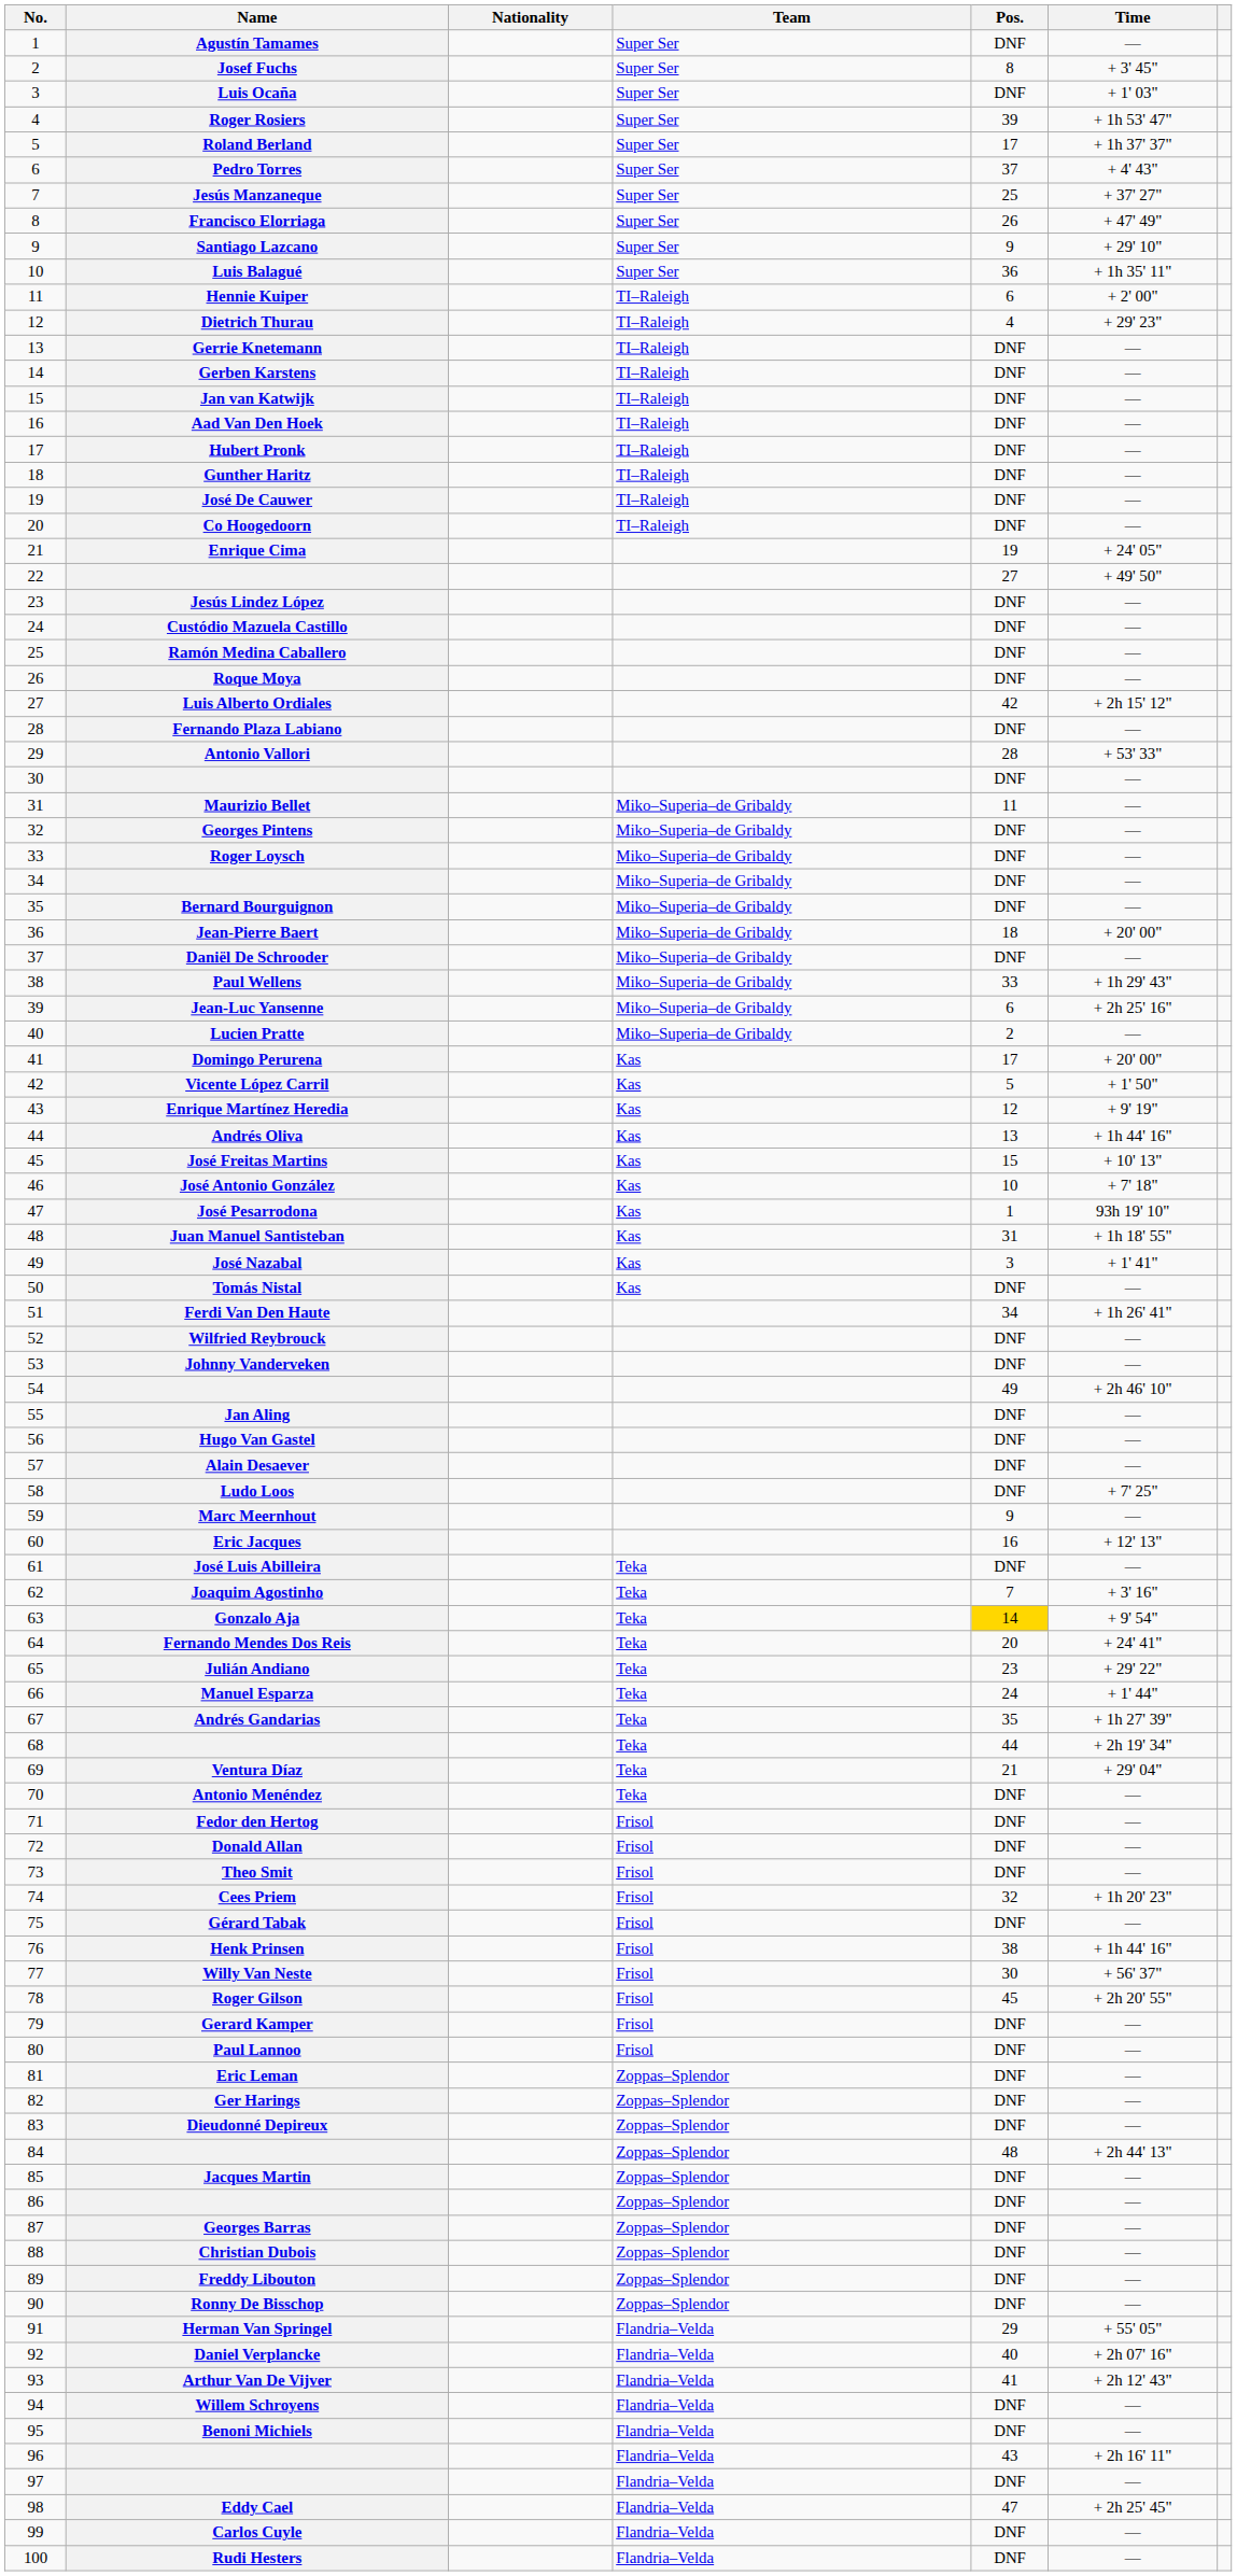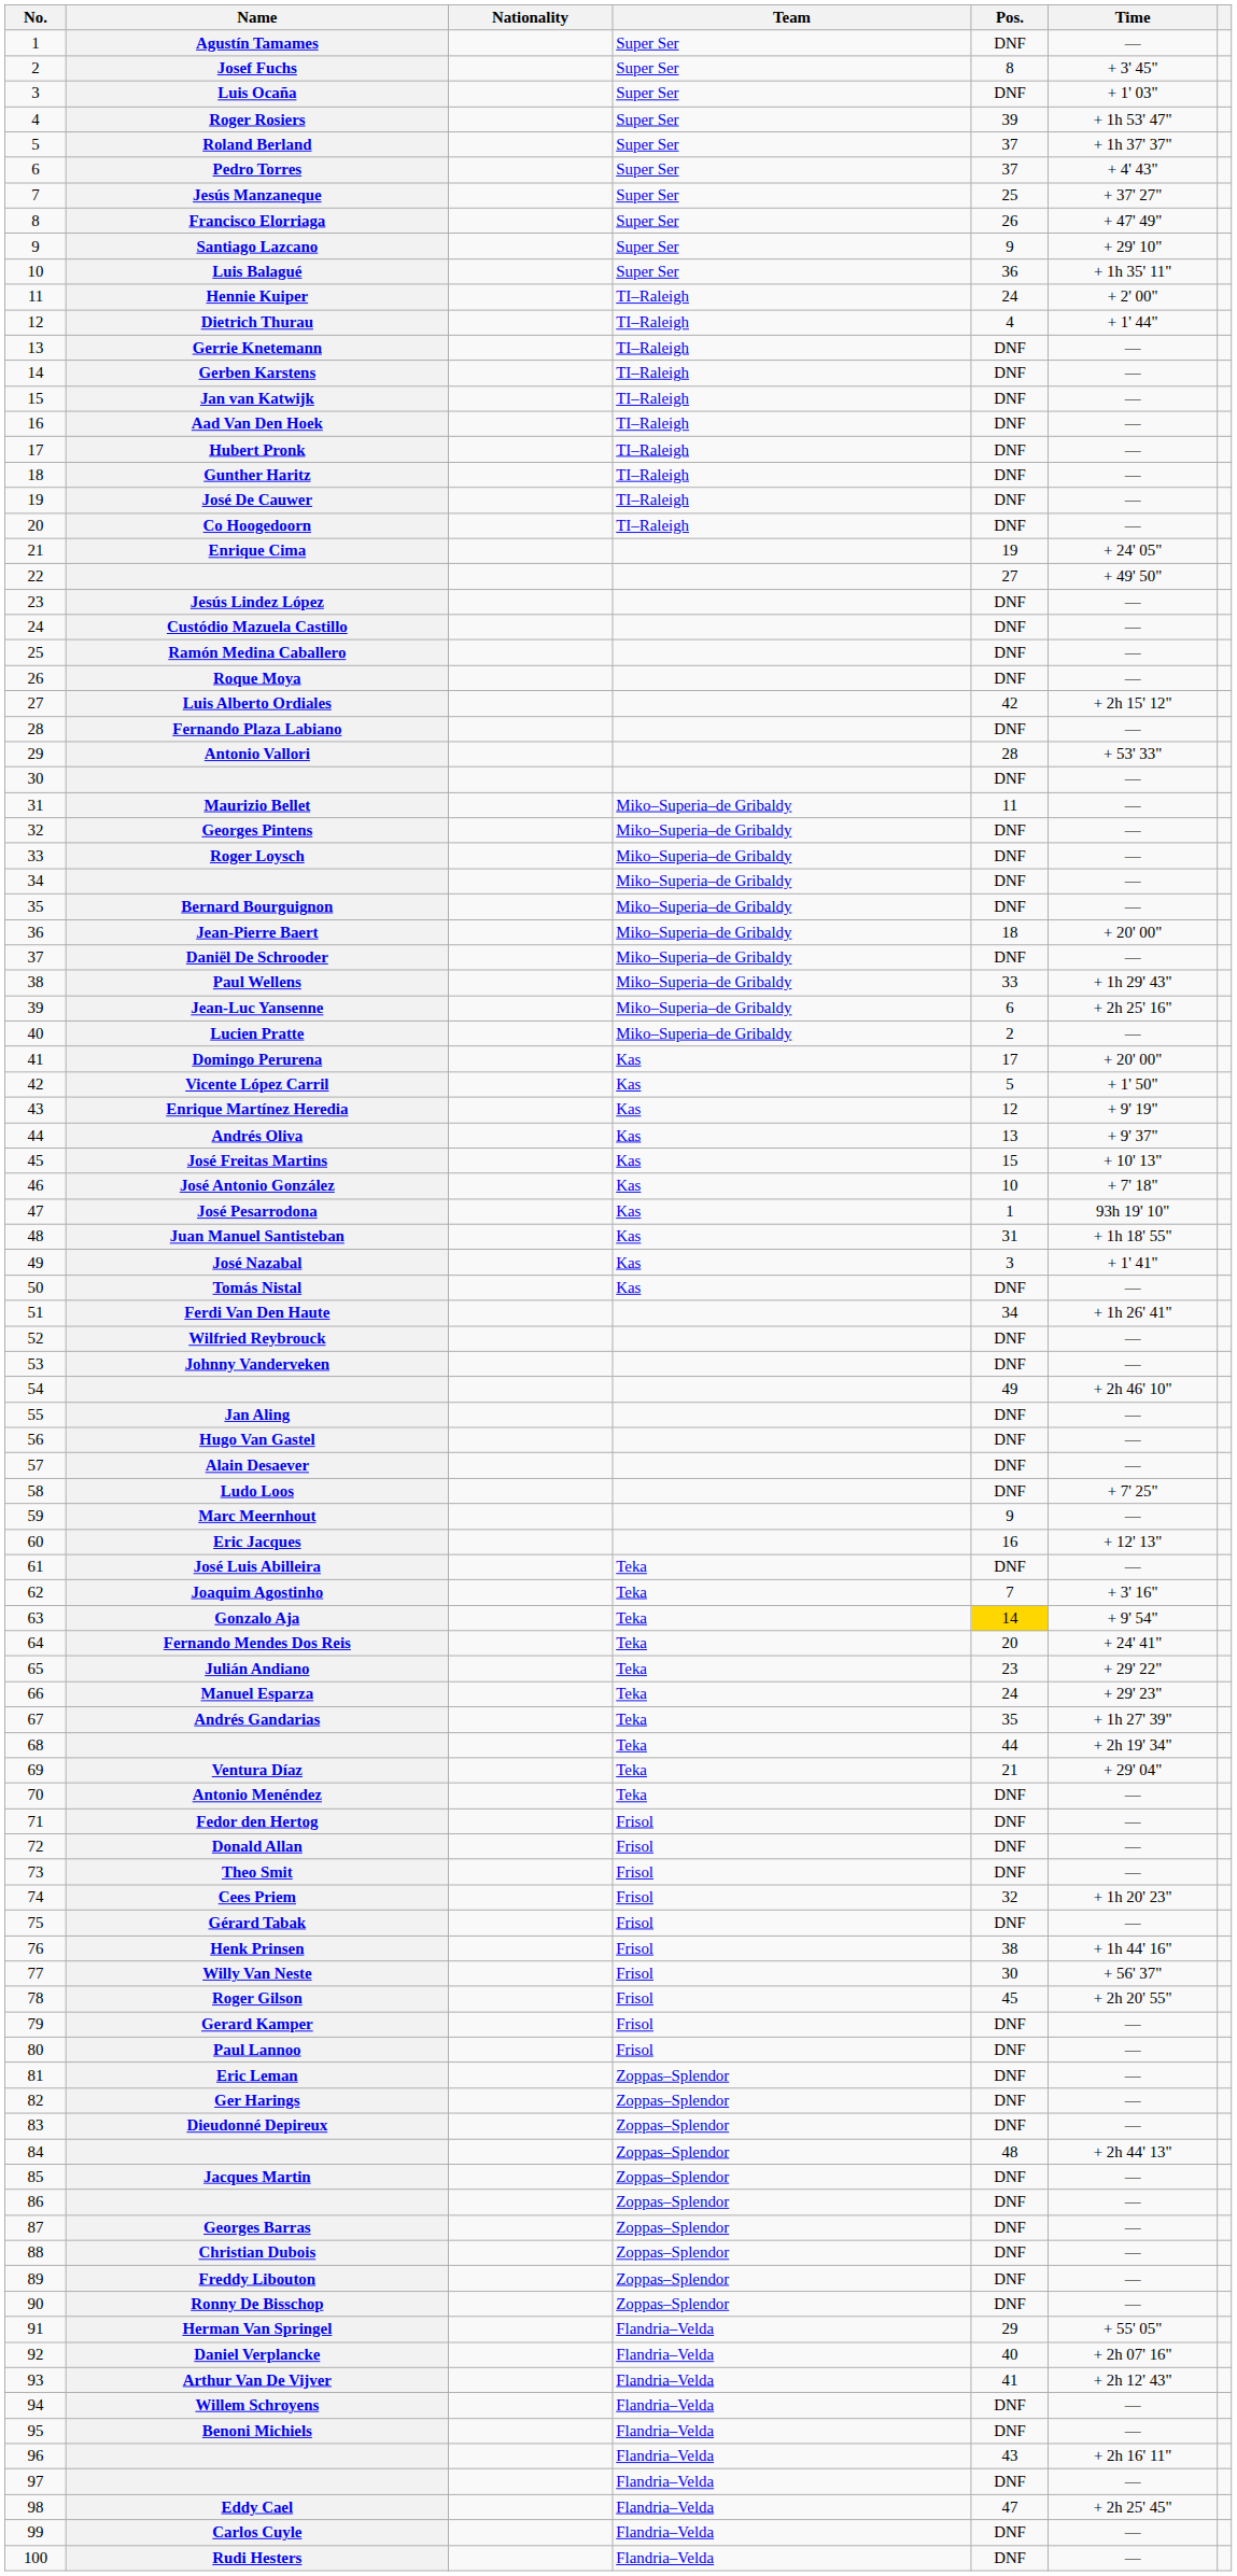Roland Berland | Pos.: 17 -> 37
Hennie Kuiper | Pos.: 6 -> 24
Dietrich Thurau | Time: + 29' 23" -> + 1' 44"
Andrés Oliva | Time: + 1h 44' 16" -> + 9' 37"
Manuel Esparza | Time: + 1' 44" -> + 29' 23"
